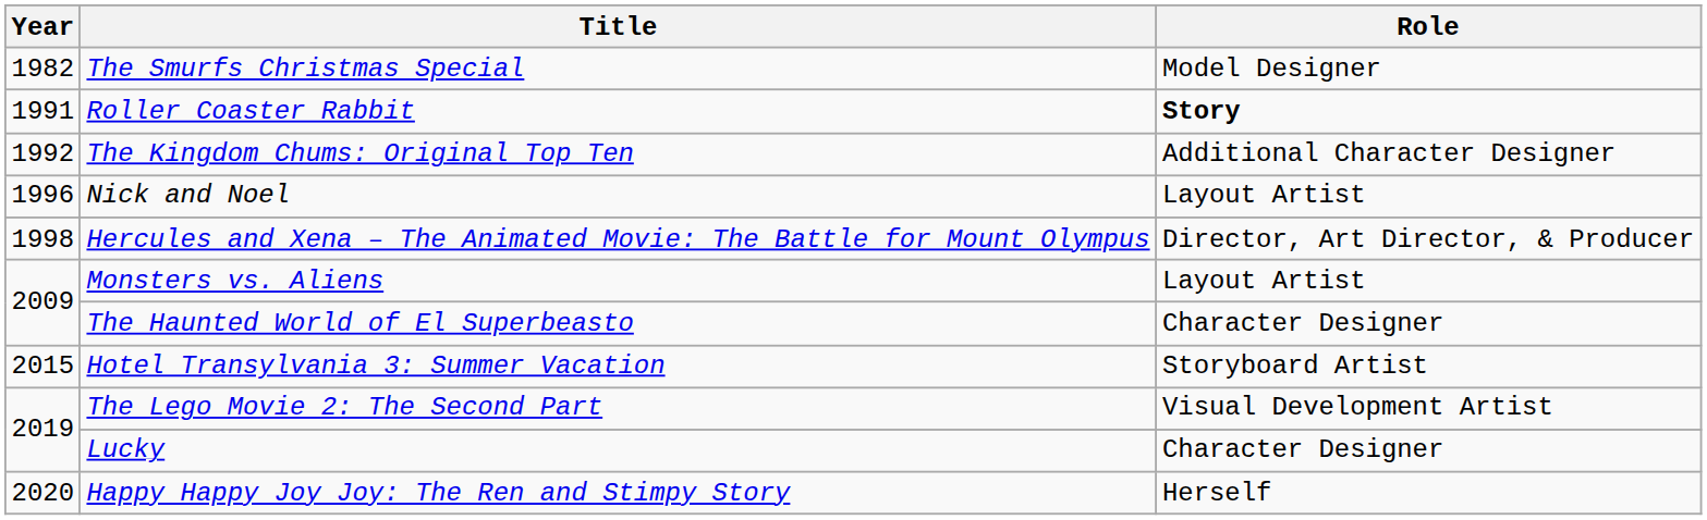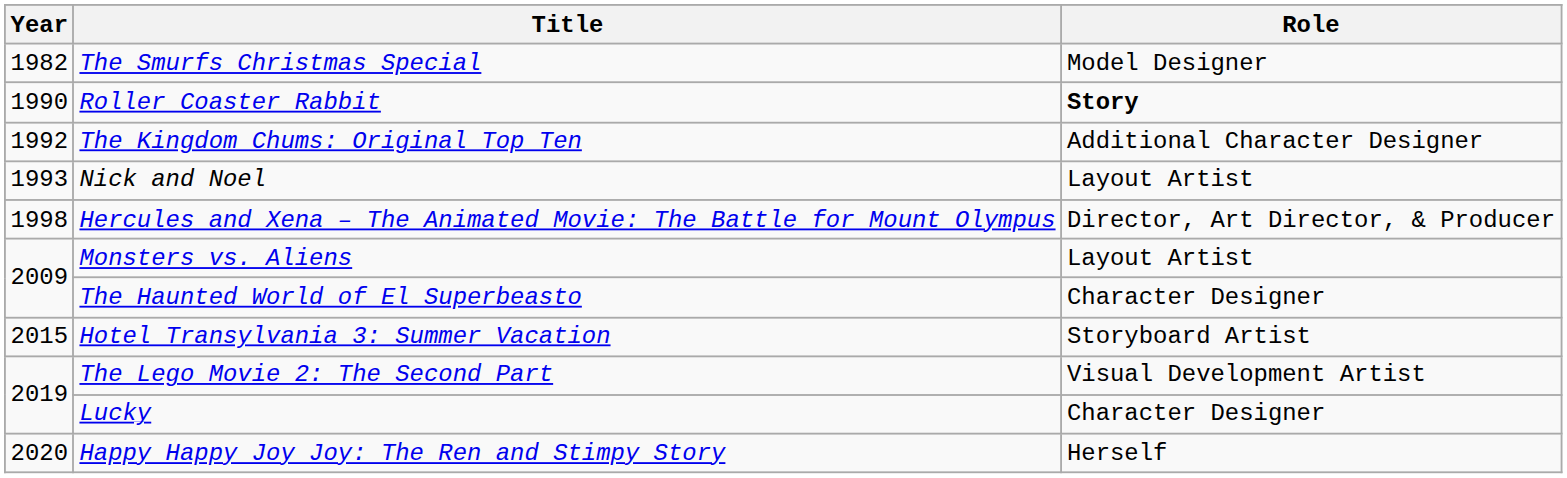Roller Coaster Rabbit | Year: 1991 -> 1990
Nick and Noel | Year: 1996 -> 1993
